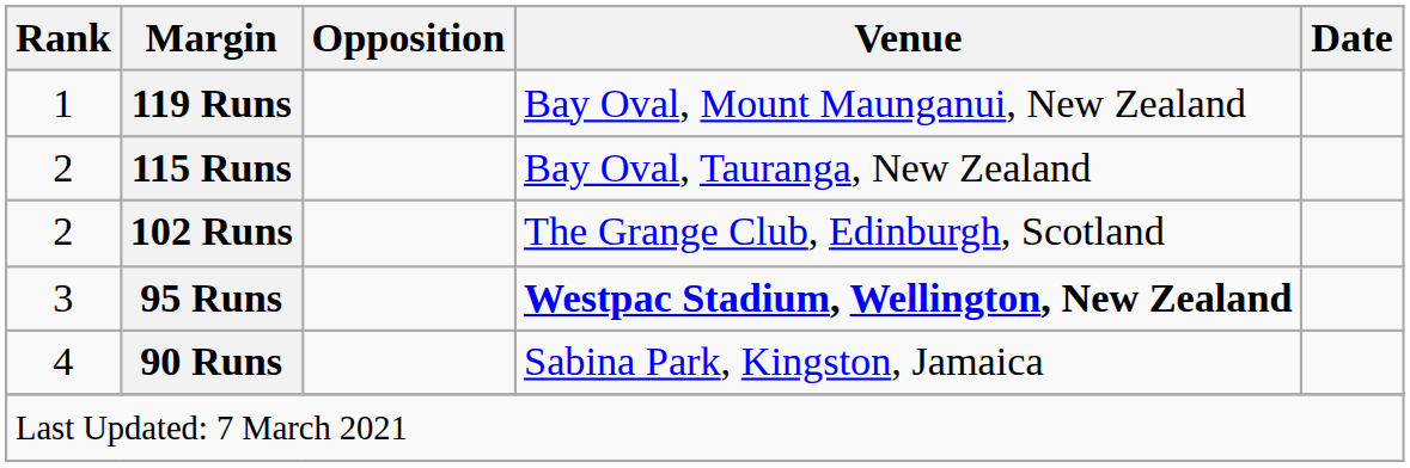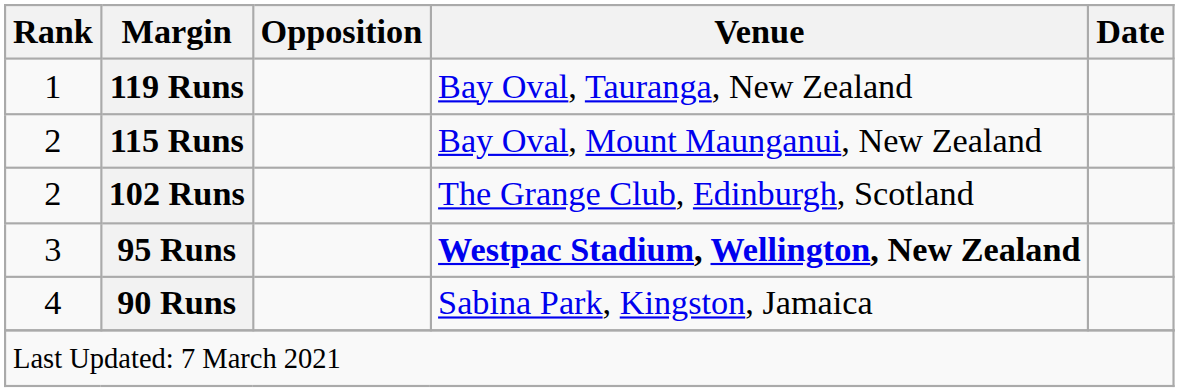119 Runs | Venue: Bay Oval, Mount Maunganui, New Zealand -> Bay Oval, Tauranga, New Zealand
115 Runs | Venue: Bay Oval, Tauranga, New Zealand -> Bay Oval, Mount Maunganui, New Zealand
